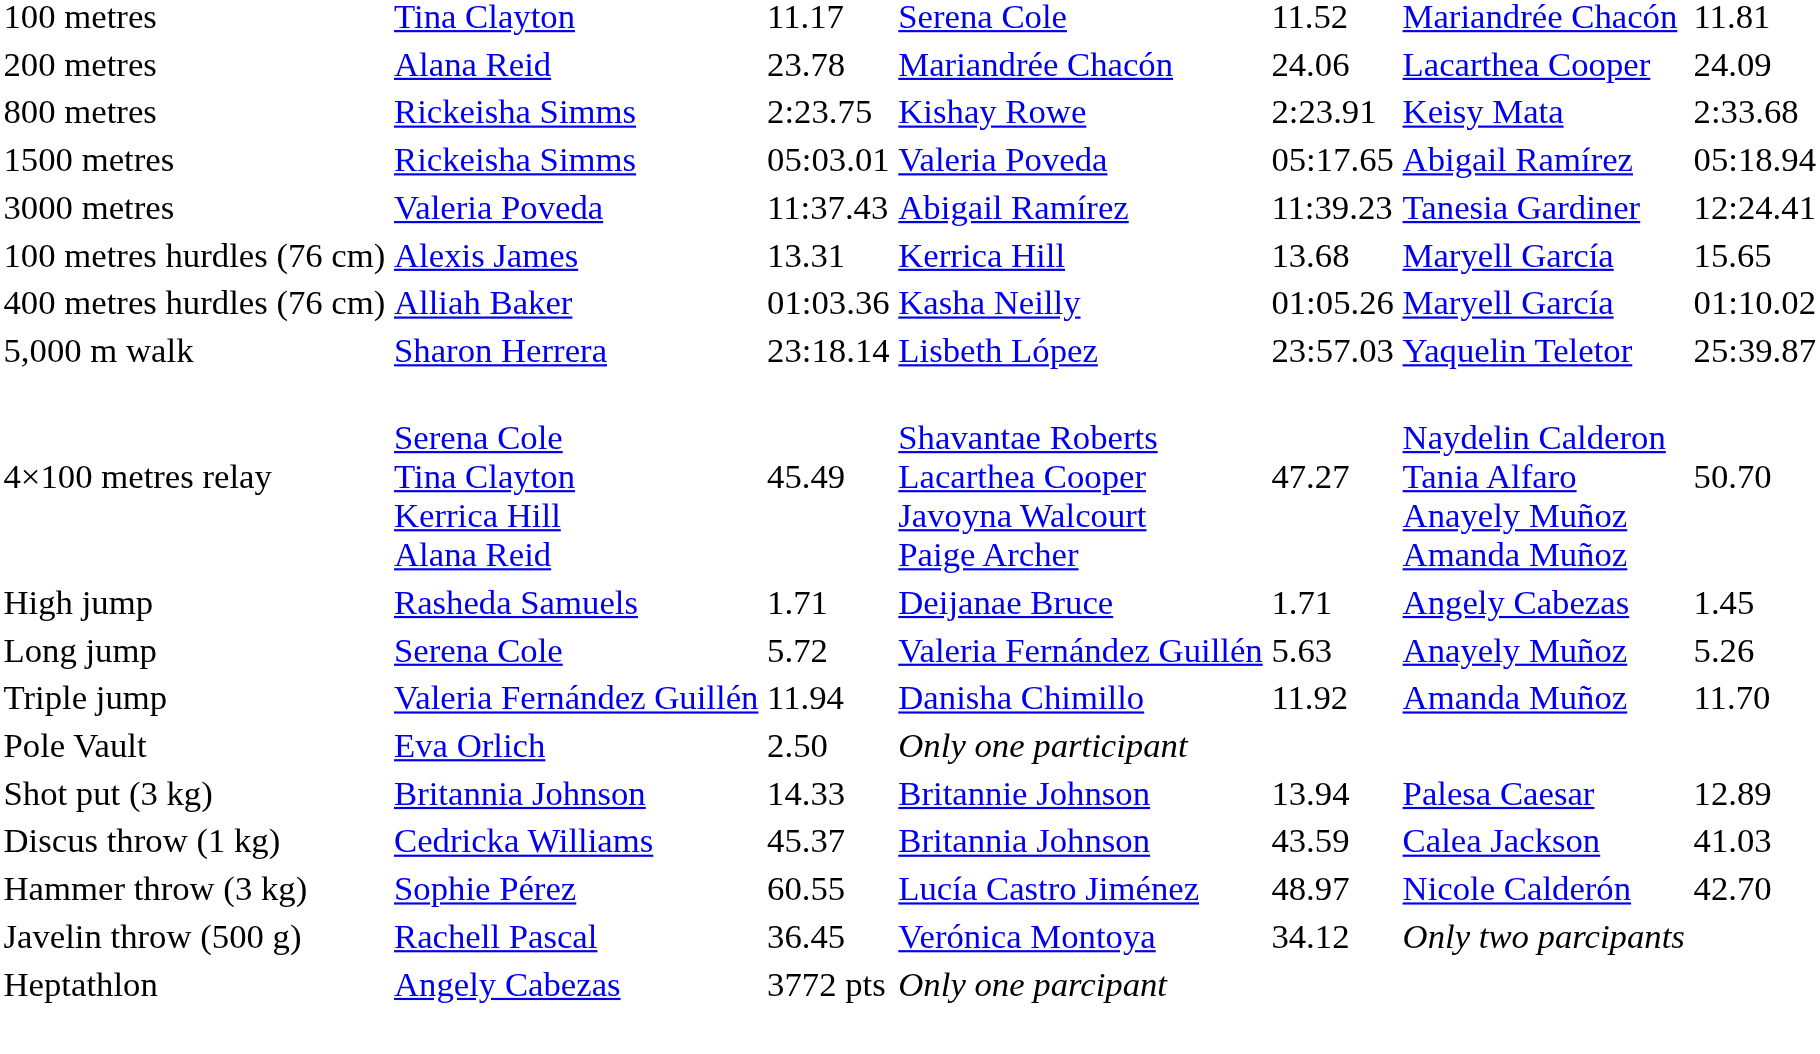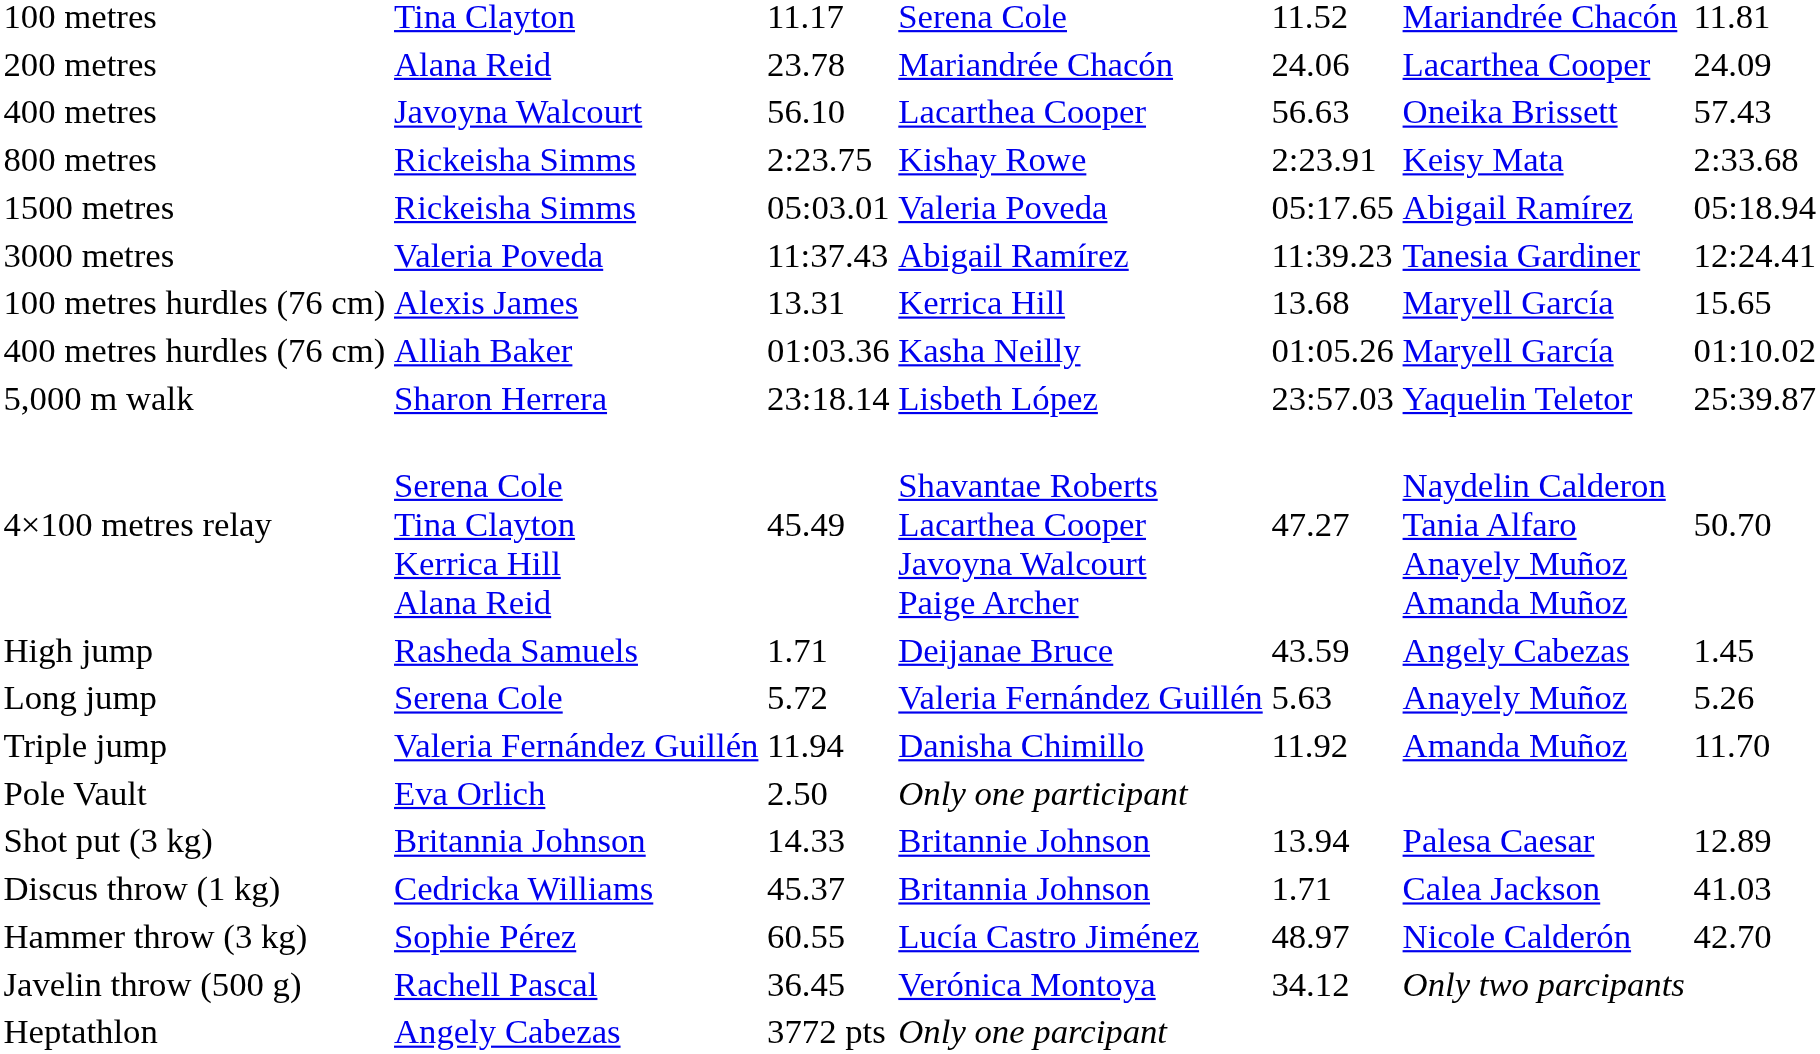+ row: 400 metres | Javoyna Walcourt | 56.10 | Lacarthea Cooper | 56.63 | Oneika Brissett | 57.43
High jump | column 5: 1.71 -> 43.59
Discus throw (1 kg) | column 5: 43.59 -> 1.71
